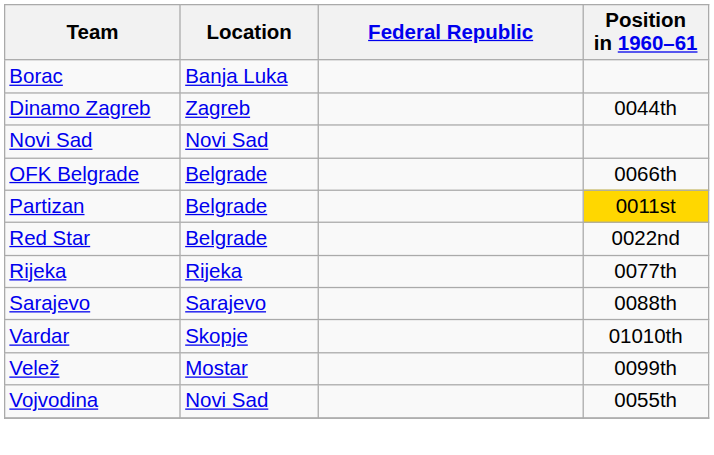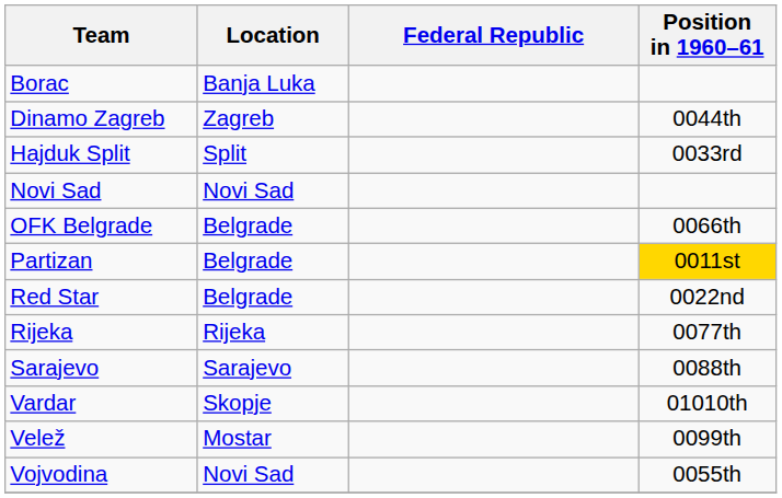+ row: Hajduk Split | Split | 0033rd
